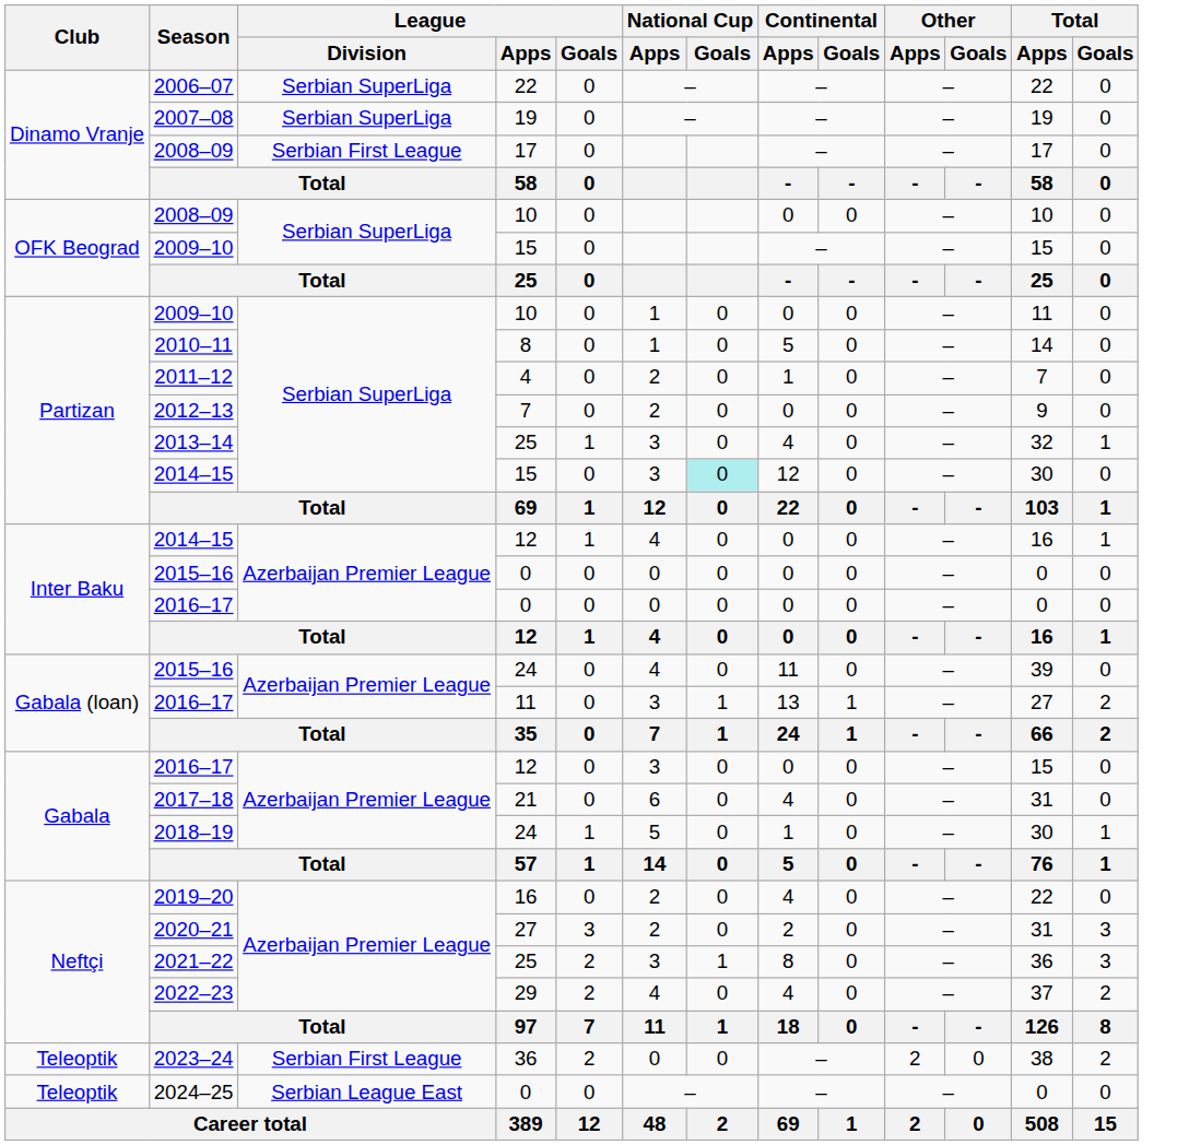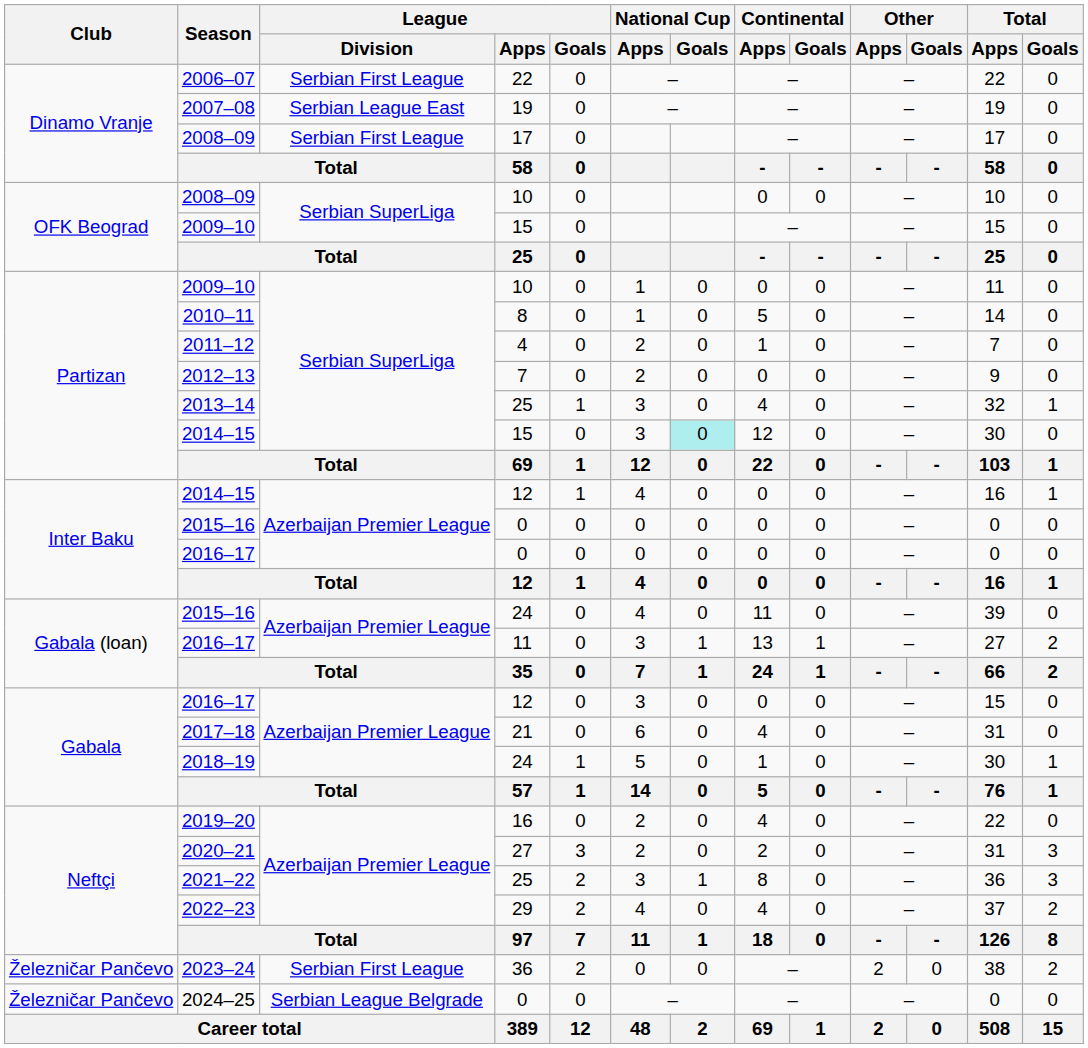2006–07 | League / Division: Serbian SuperLiga -> Serbian First League
2007–08 | League / Division: Serbian SuperLiga -> Serbian League East
2023–24 | Club: Teleoptik -> Železničar Pančevo
2024–25 | Club: Teleoptik -> Železničar Pančevo
2024–25 | League / Division: Serbian League East -> Serbian League Belgrade
